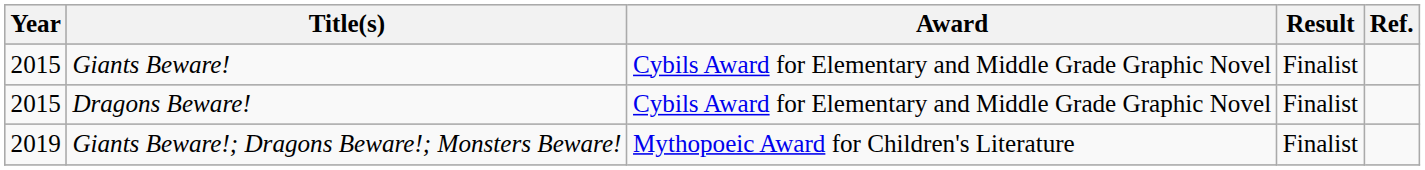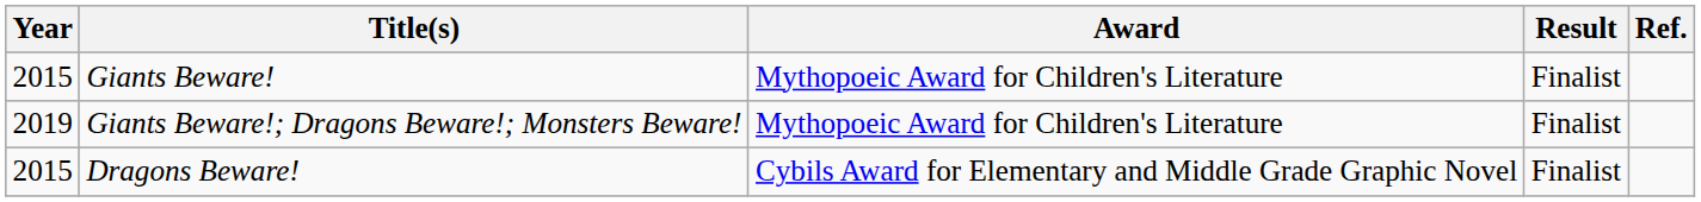Giants Beware! | Award: Cybils Award for Elementary and Middle Grade Graphic Novel -> Mythopoeic Award for Children's Literature
rows swapped: Dragons Beware! <-> Giants Beware!; Dragons Beware!; Monsters Beware!
